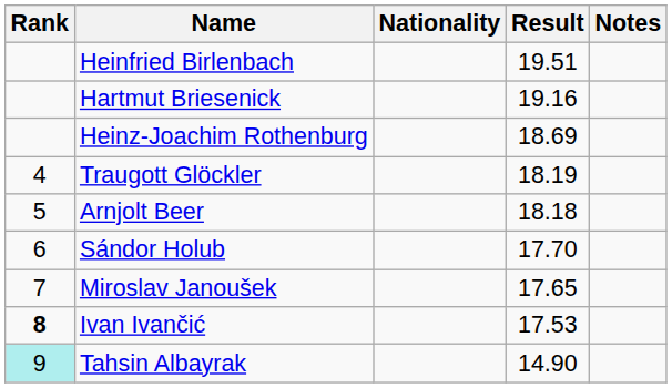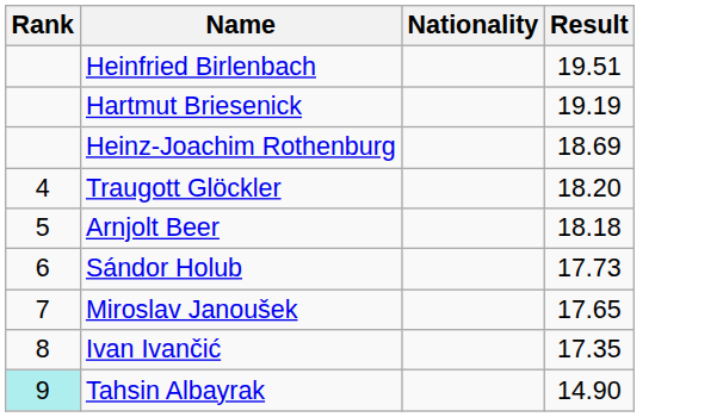- column: Notes
Hartmut Briesenick | Result: 19.16 -> 19.19
Traugott Glöckler | Result: 18.19 -> 18.20
Sándor Holub | Result: 17.70 -> 17.73
Ivan Ivančić | Rank: bold -> normal
Ivan Ivančić | Result: 17.53 -> 17.35
